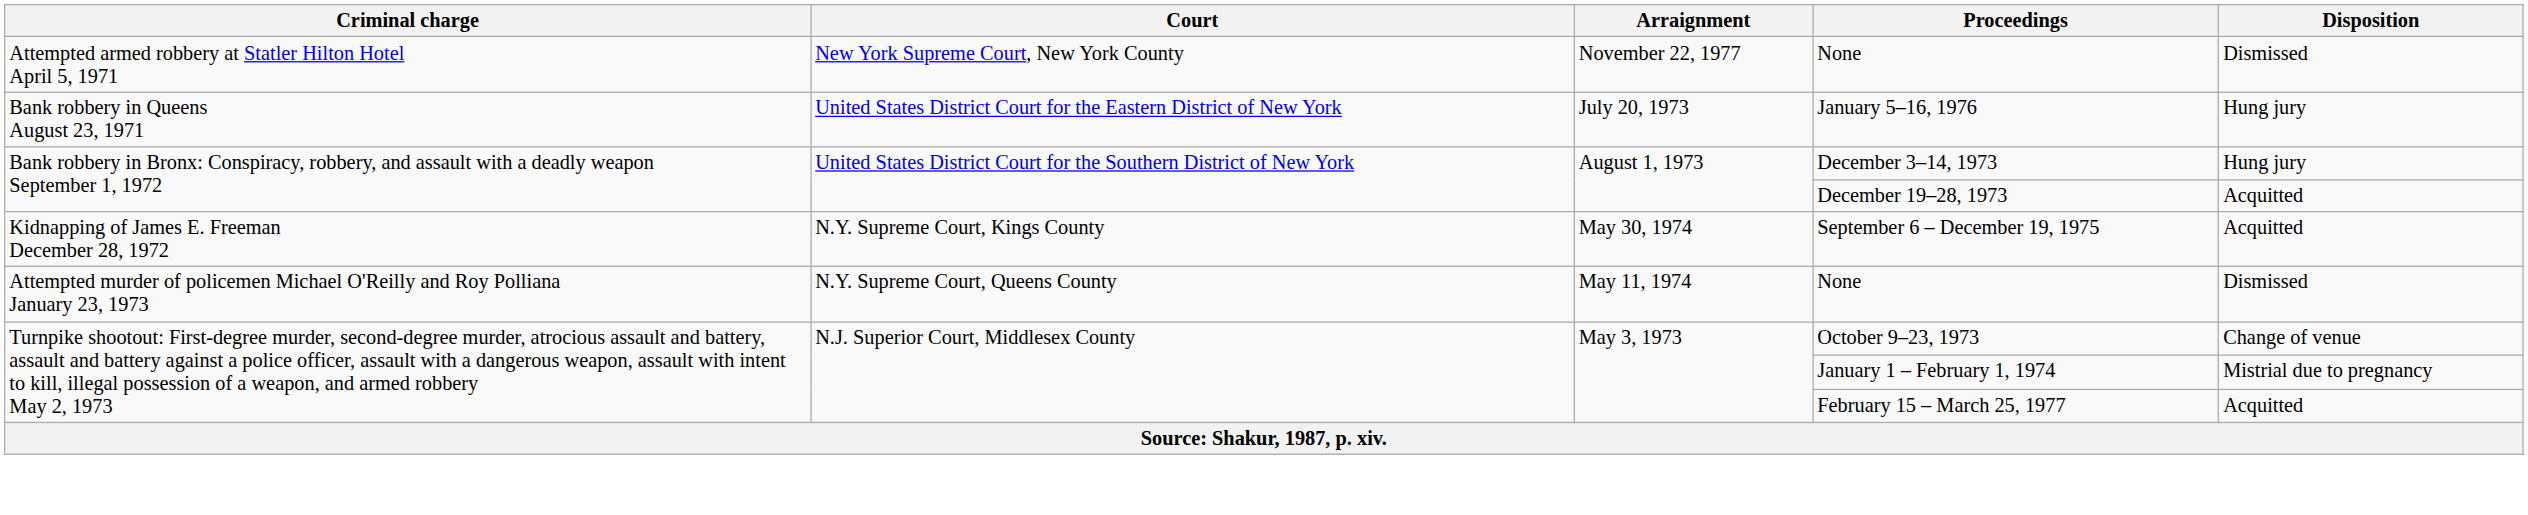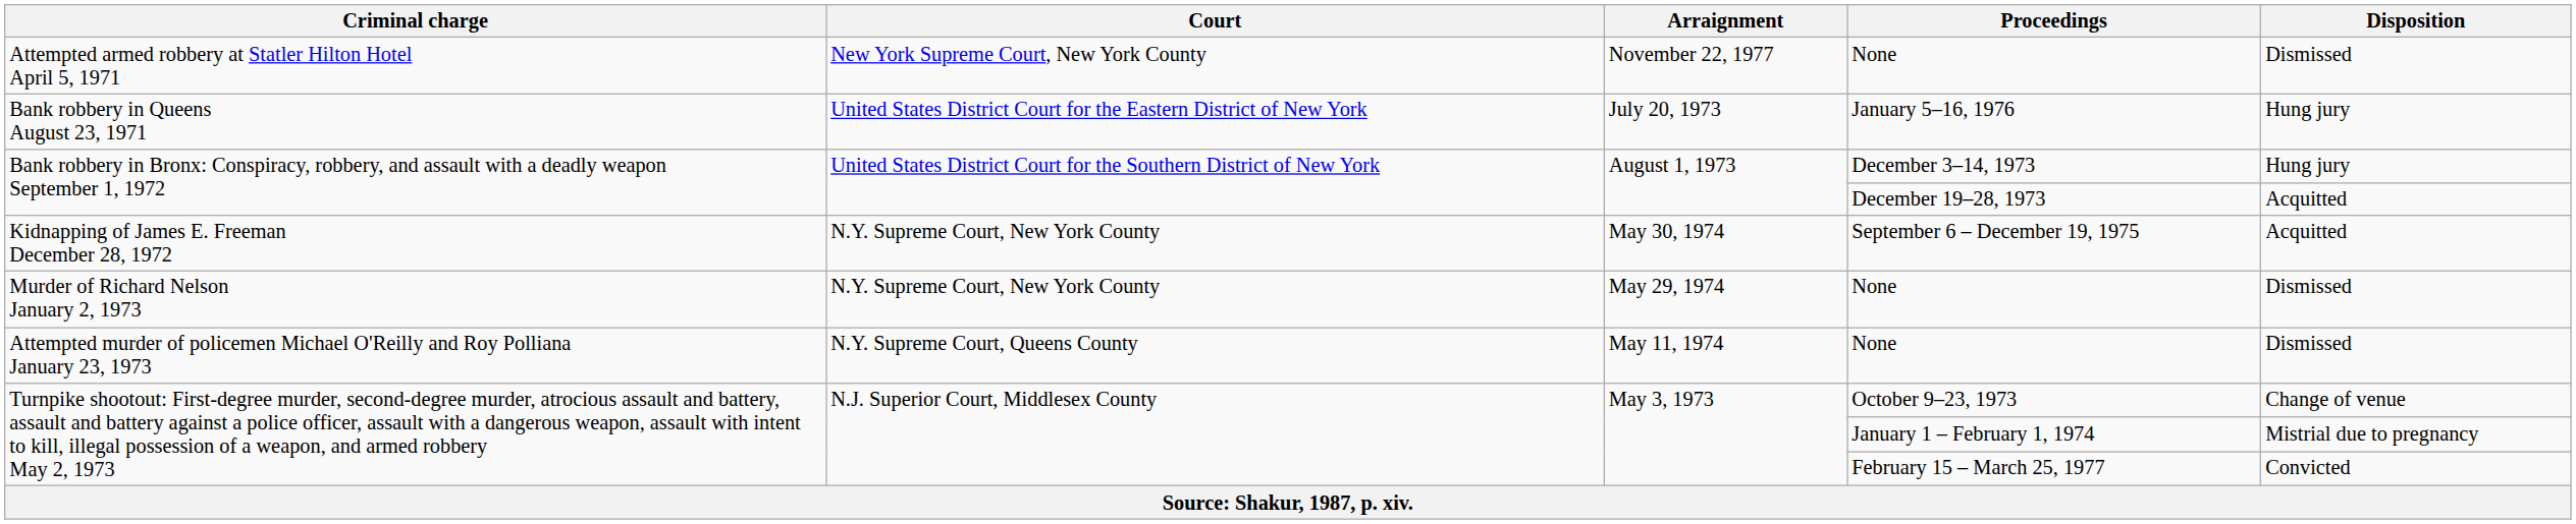September 6 – December 19, 1975 | Court: N.Y. Supreme Court, Kings County -> N.Y. Supreme Court, New York County
+ row: Murder of Richard Nelson January 2, 1973 | N.Y. Supreme Court, New York County | May 29, 1974 | None | Dismissed
February 15 – March 25, 1977 | Disposition: Acquitted -> Convicted
